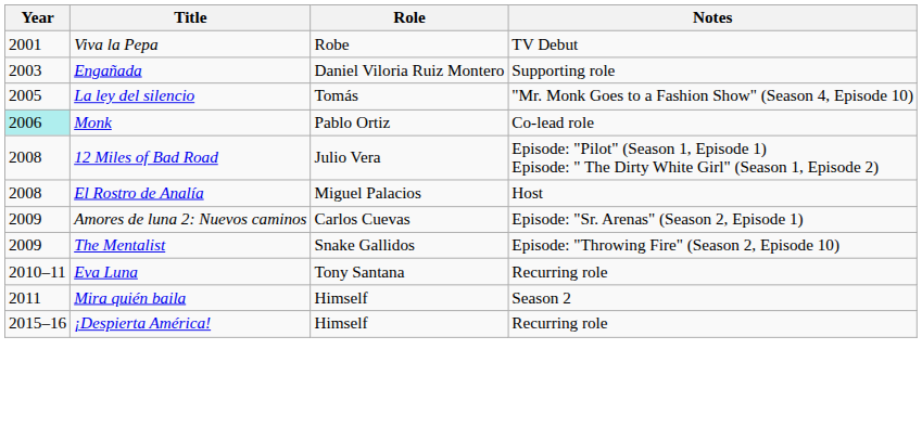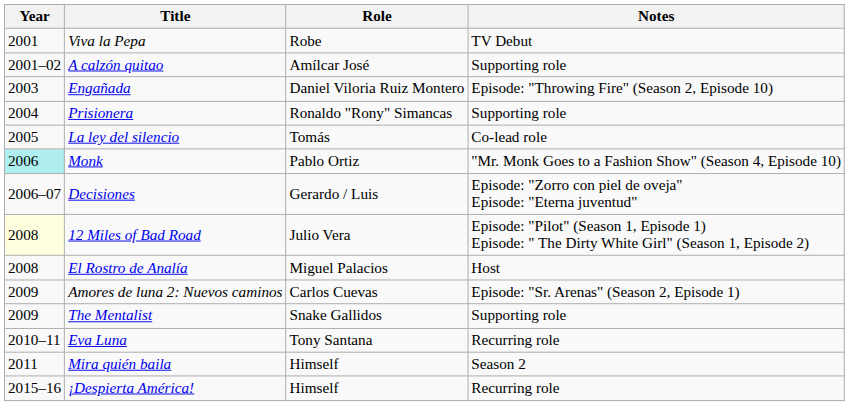+ row: 2001–02 | A calzón quitao | Amílcar José | Supporting role
Engañada | Notes: Supporting role -> Episode: "Throwing Fire" (Season 2, Episode 10)
+ row: 2004 | Prisionera | Ronaldo "Rony" Simancas | Supporting role
La ley del silencio | Notes: "Mr. Monk Goes to a Fashion Show" (Season 4, Episode 10) -> Co-lead role
Monk | Notes: Co-lead role -> "Mr. Monk Goes to a Fashion Show" (Season 4, Episode 10)
+ row: 2006–07 | Decisiones | Gerardo / Luis | Episode: "Zorro con piel de oveja" Episode: "Eterna juventud"
12 Miles of Bad Road | Year: no background -> lightyellow background
The Mentalist | Notes: Episode: "Throwing Fire" (Season 2, Episode 10) -> Supporting role
